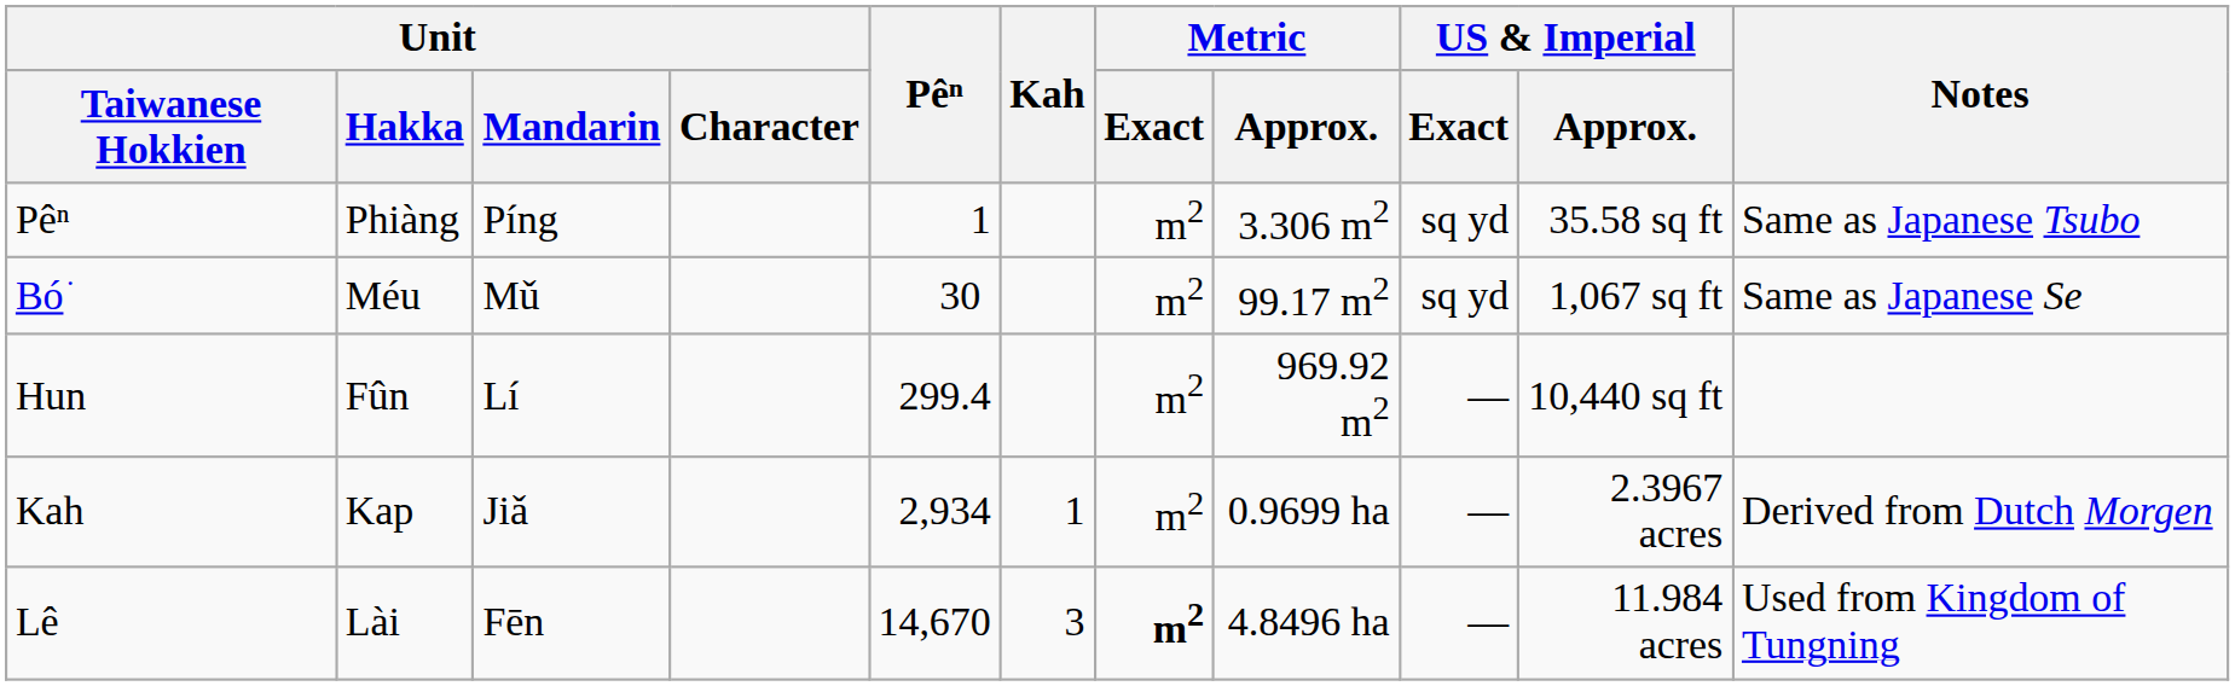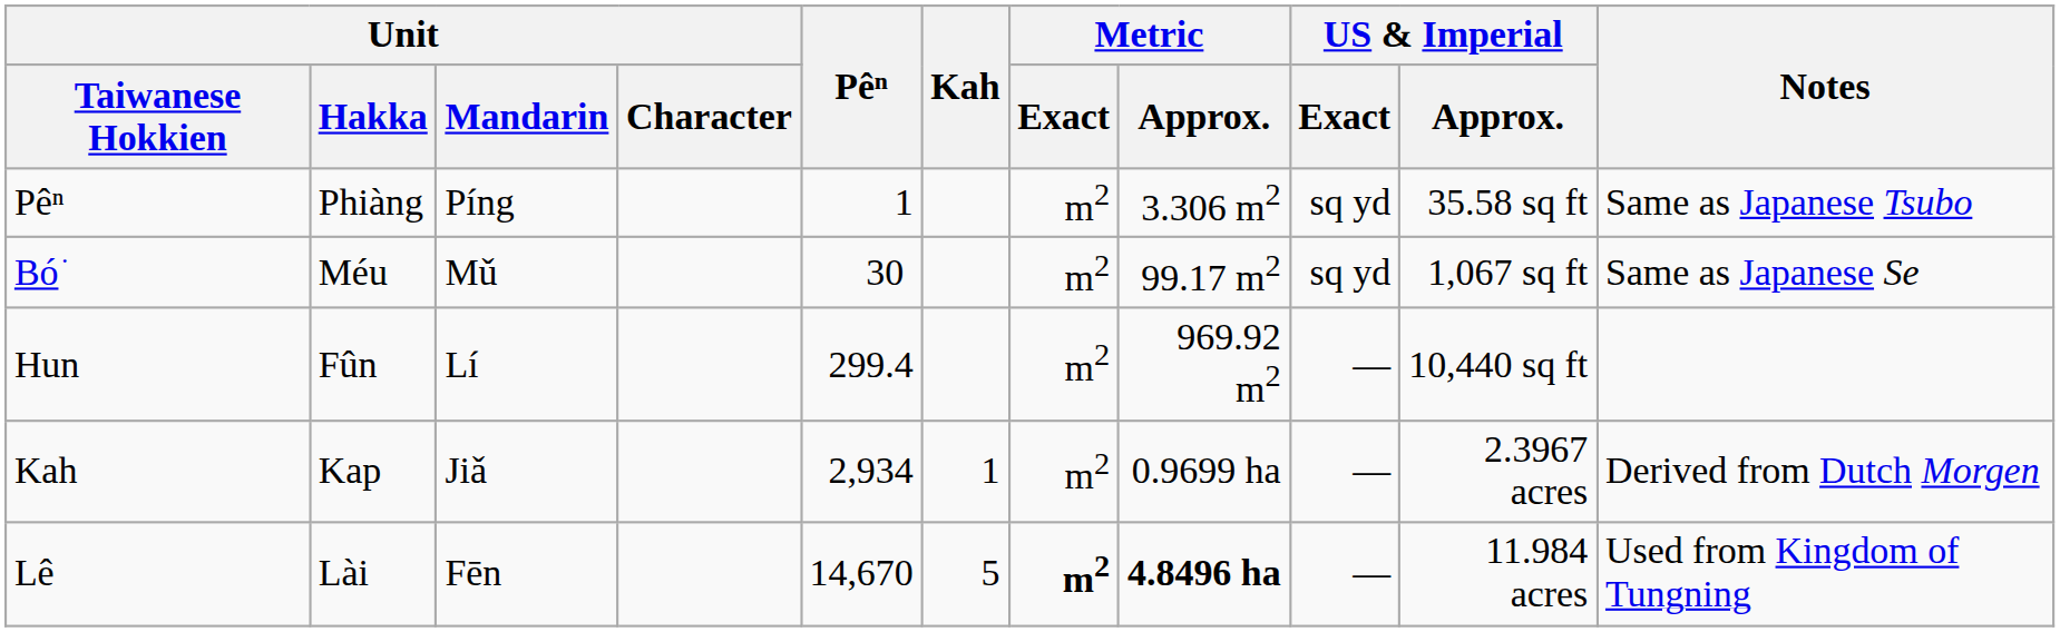Lê | Kah: 3 -> 5
Lê | Metric / Approx.: normal -> bold
